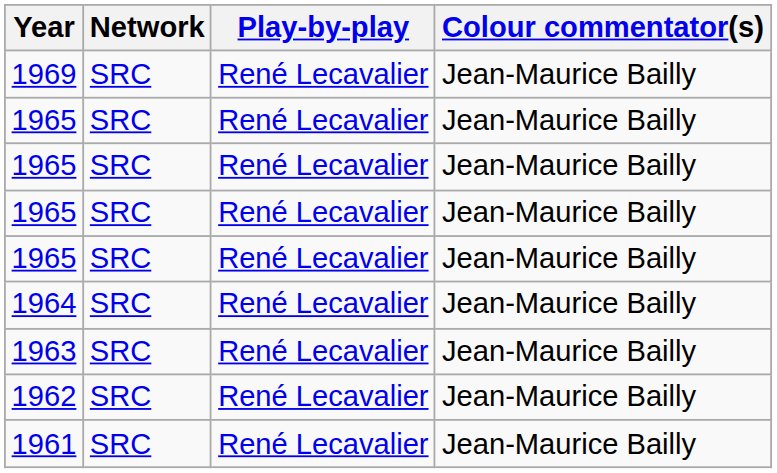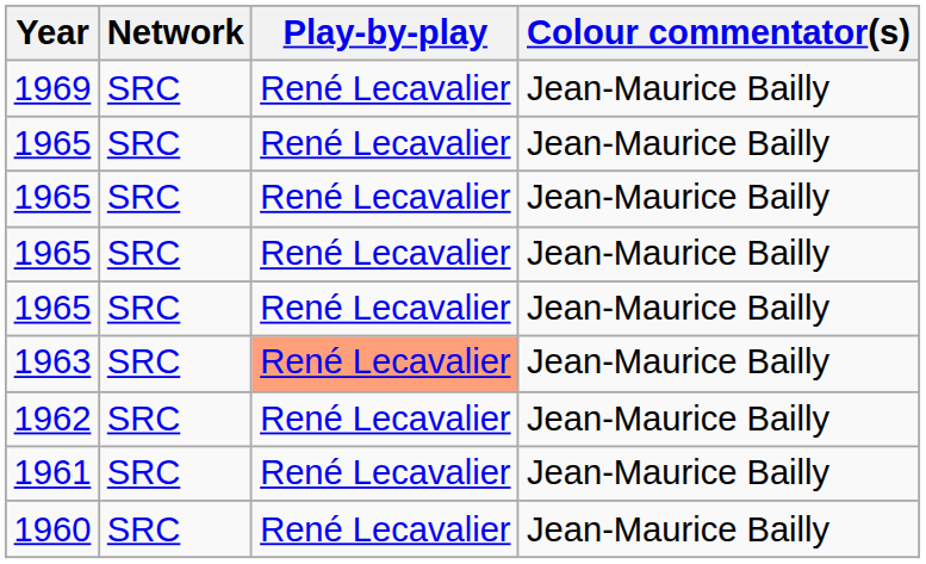- row: 1964 | SRC | René Lecavalier | Jean-Maurice Bailly
1963 | Play-by-play: no background -> lightsalmon background
+ row: 1960 | SRC | René Lecavalier | Jean-Maurice Bailly
